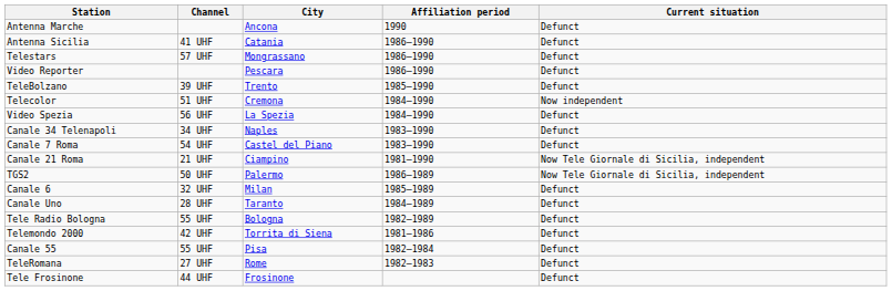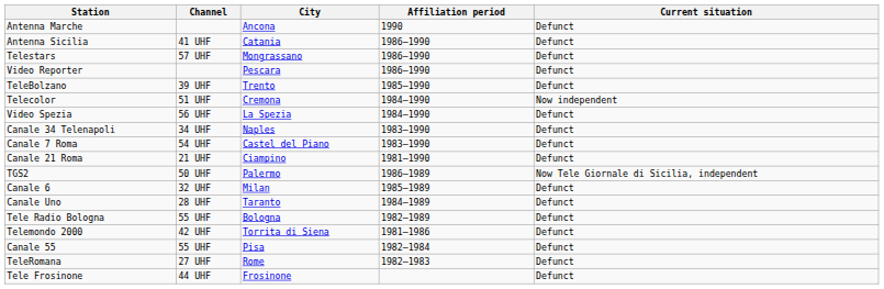Canale 21 Roma | Current situation: Now Tele Giornale di Sicilia, independent -> Defunct
